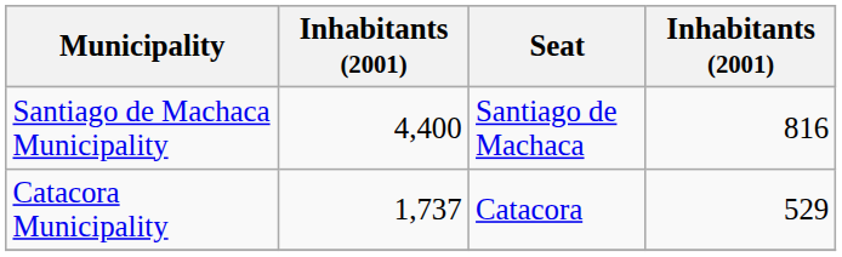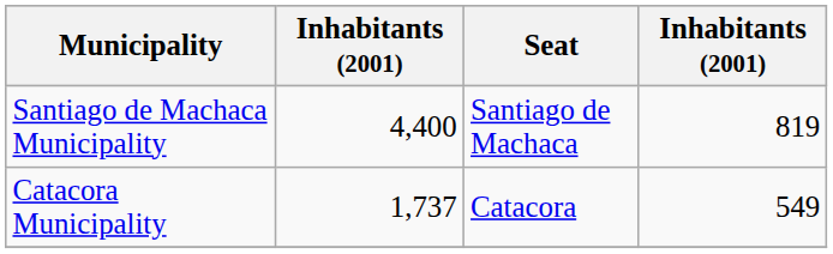Santiago de Machaca Municipality | column 4: 816 -> 819
Catacora Municipality | column 4: 529 -> 549
